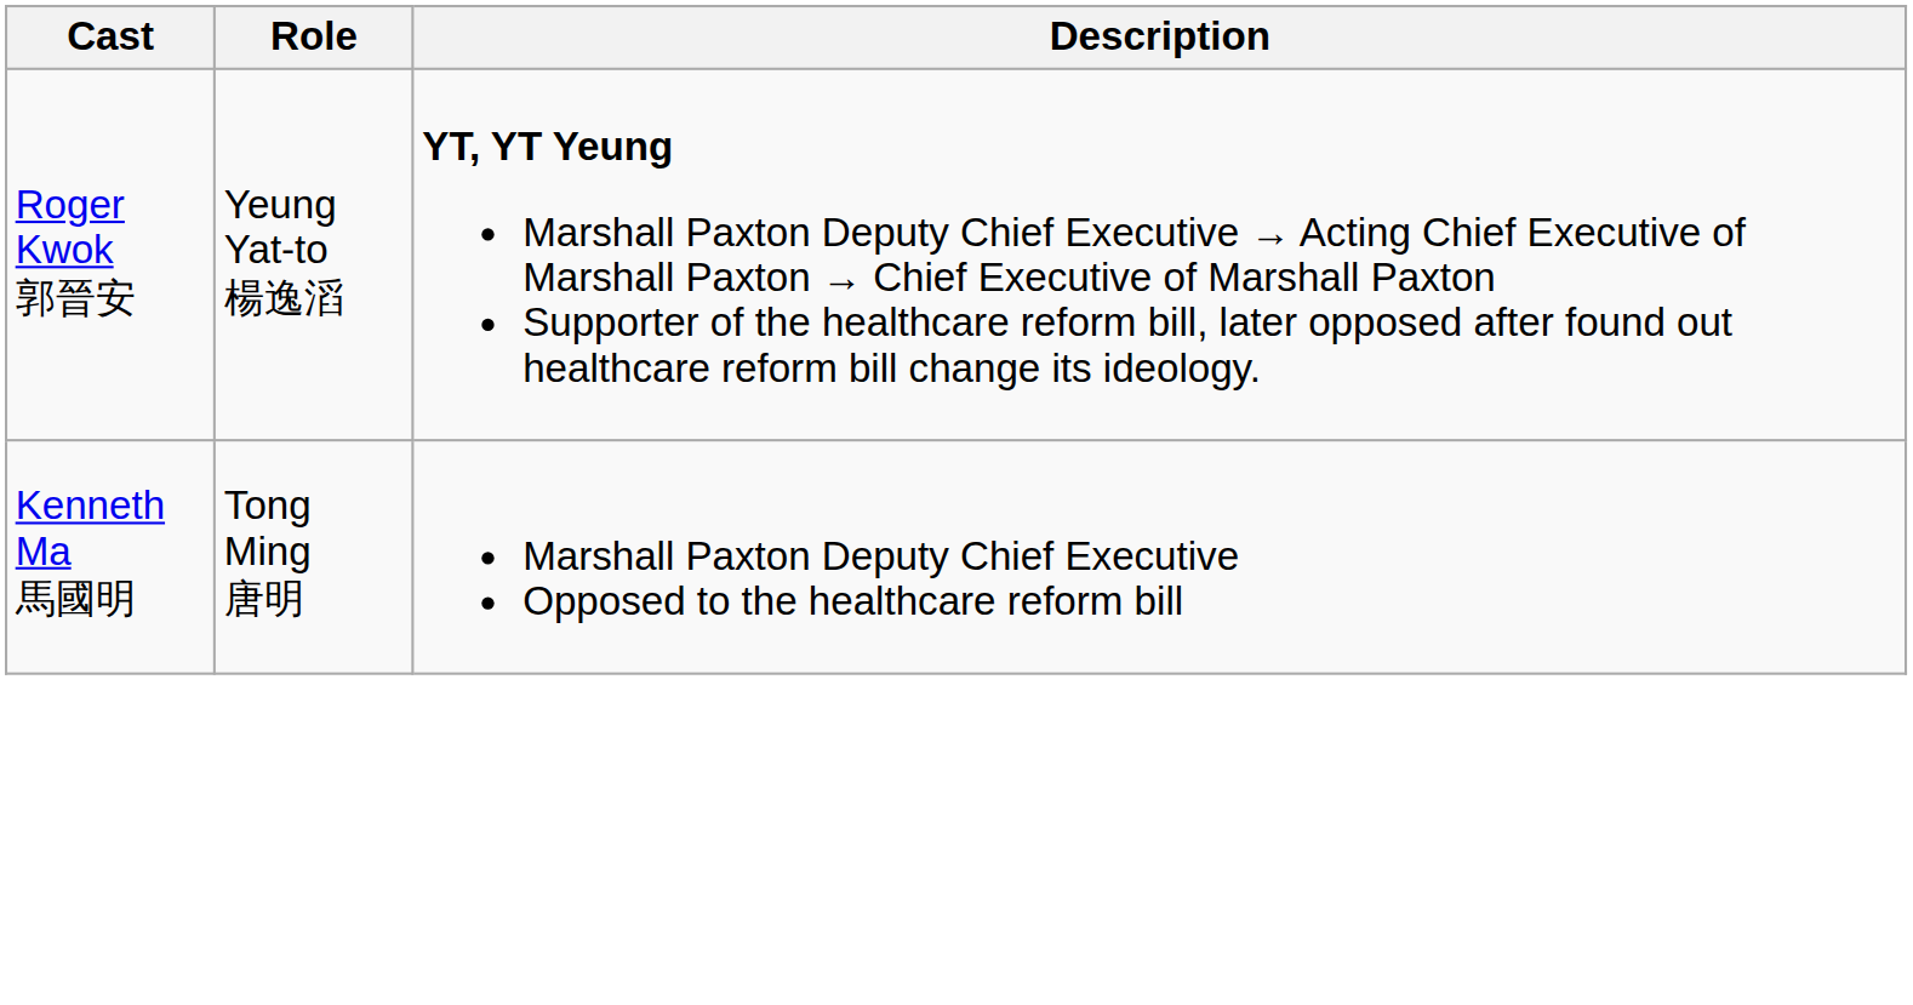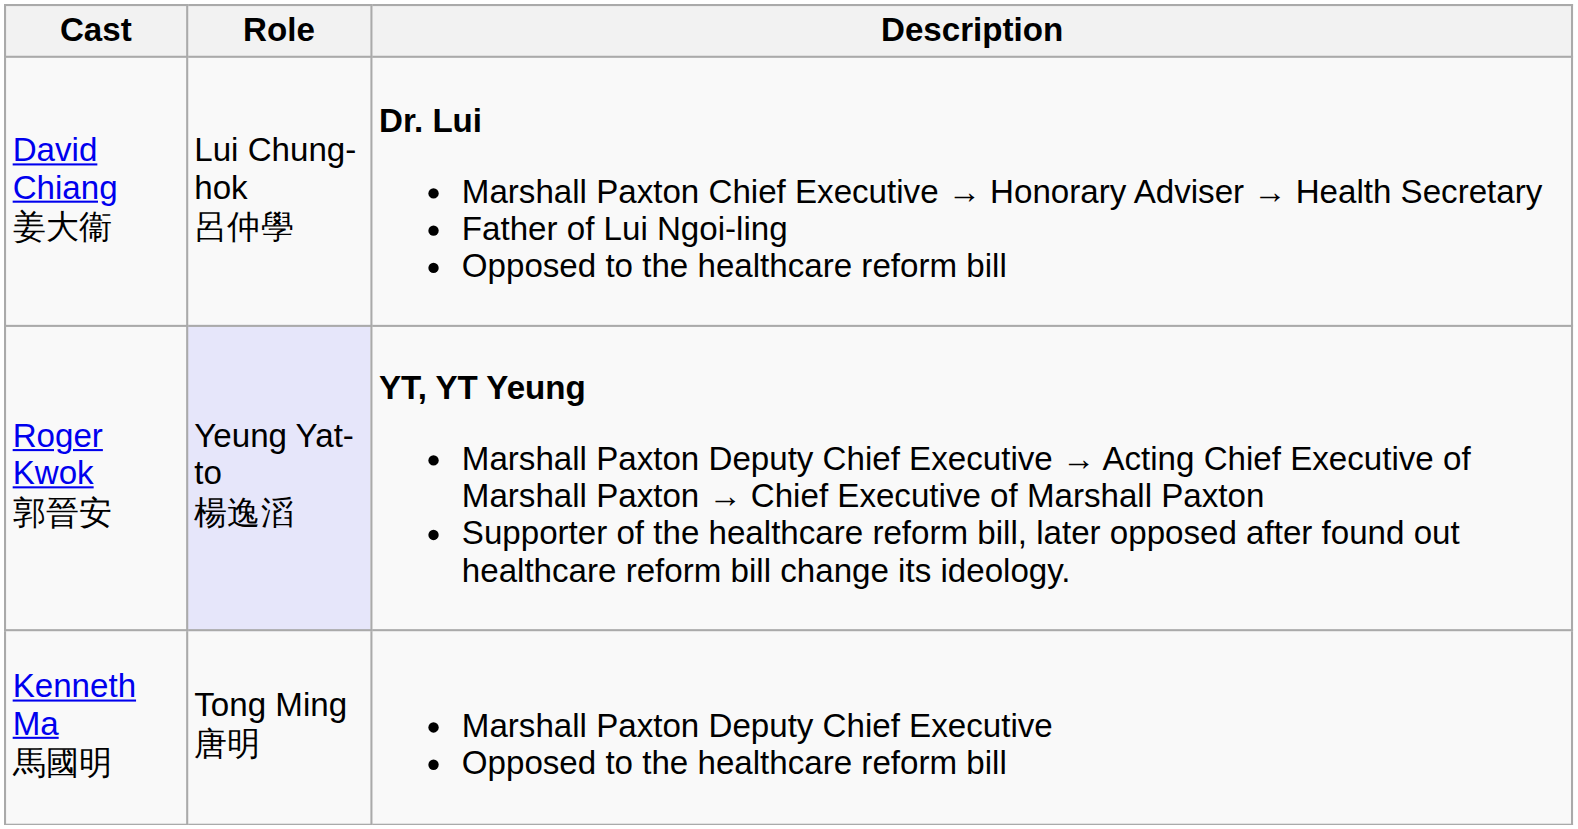+ row: David Chiang 姜大衞 | Lui Chung-hok 呂仲學 | Dr. Lui Marshall Paxton Chief Executive → Honorary Adviser → Health Secretary Father of Lui Ngoi-ling Opposed to the healthcare reform bill
Roger Kwok 郭晉安 | Role: no background -> lavender background
